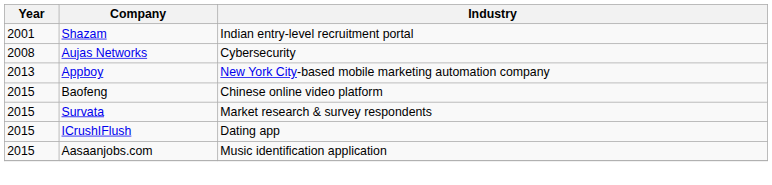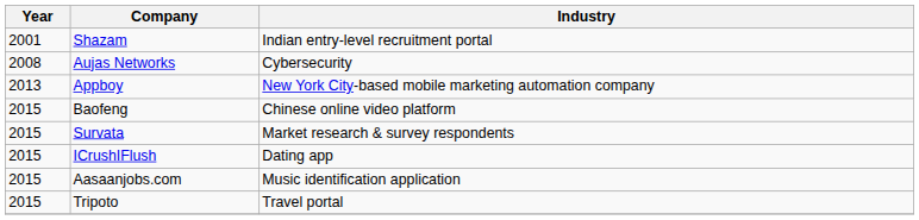+ row: 2015 | Tripoto | Travel portal
